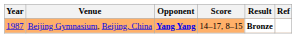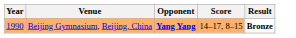- column: Ref
Beijing Gymnasium, Beijing, China | Year: 1987 -> 1990
